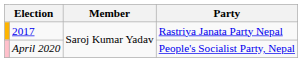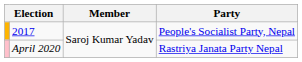2017 | Party: Rastriya Janata Party Nepal -> People's Socialist Party, Nepal
April 2020 | Party: People's Socialist Party, Nepal -> Rastriya Janata Party Nepal
